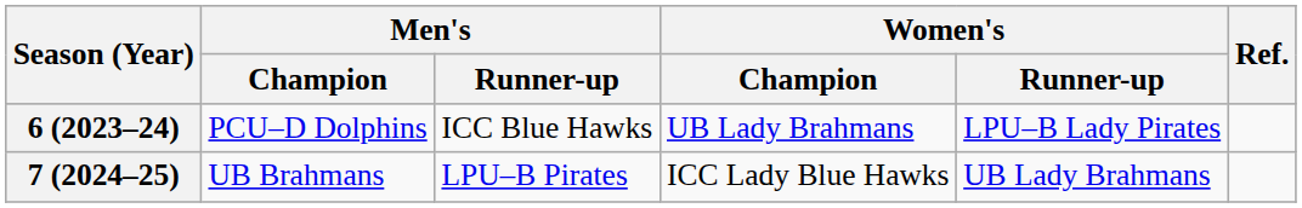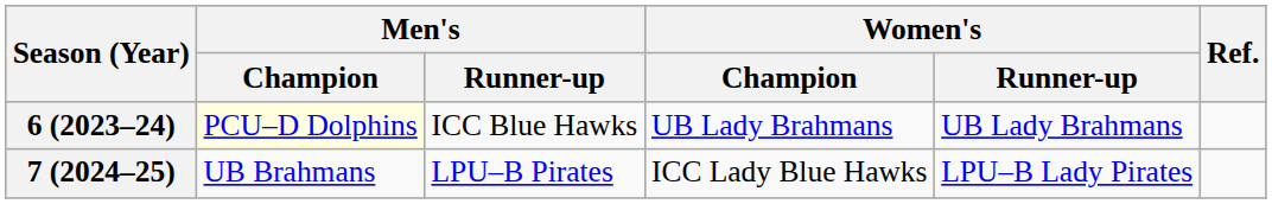6 (2023–24) | Men's / Champion: no background -> lightyellow background
6 (2023–24) | Women's / Runner-up: LPU–B Lady Pirates -> UB Lady Brahmans
7 (2024–25) | Women's / Runner-up: UB Lady Brahmans -> LPU–B Lady Pirates
